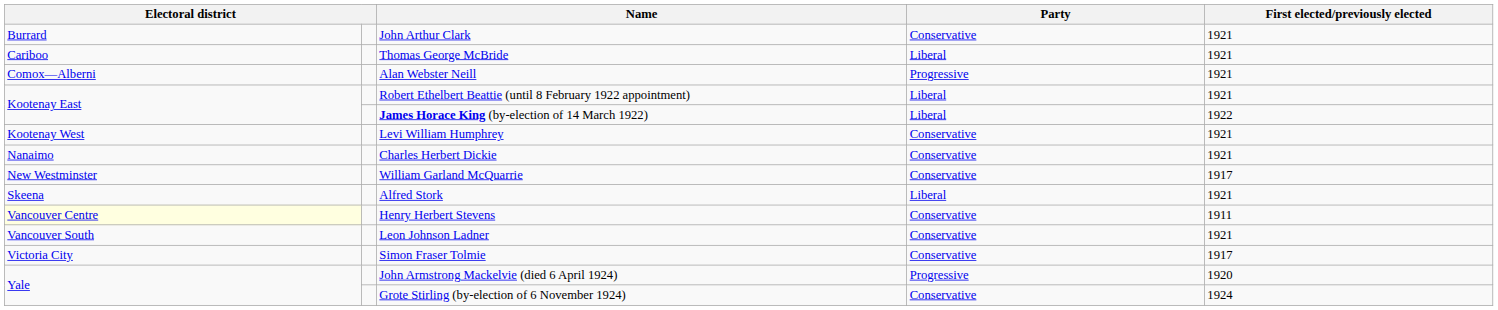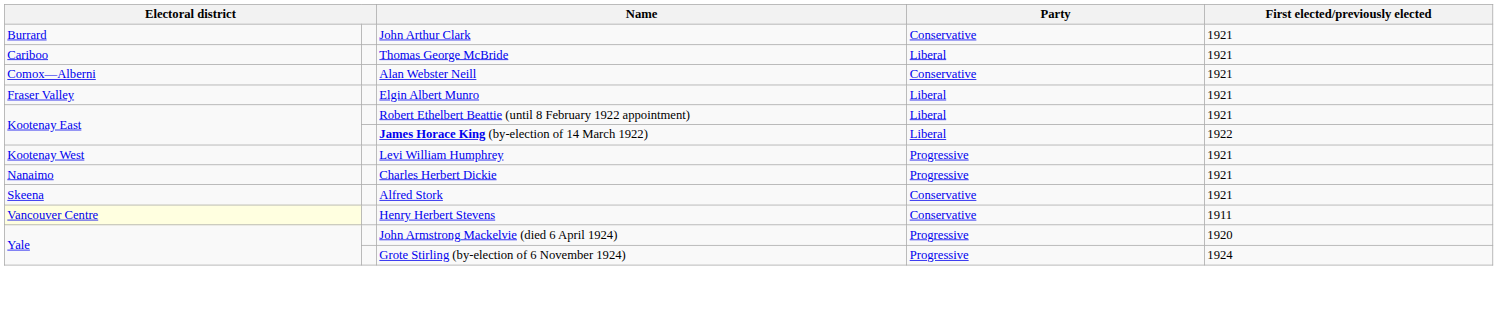Alan Webster Neill | Party: Progressive -> Conservative
+ row: Fraser Valley | Elgin Albert Munro | Liberal | 1921
Levi William Humphrey | Party: Conservative -> Progressive
Charles Herbert Dickie | Party: Conservative -> Progressive
- row: New Westminster | William Garland McQuarrie | Conservative | 1917
Alfred Stork | Party: Liberal -> Conservative
- row: Vancouver South | Leon Johnson Ladner | Conservative | 1921
- row: Victoria City | Simon Fraser Tolmie | Conservative | 1917
Grote Stirling (by-election of 6 November 1924) | Party: Conservative -> Progressive
